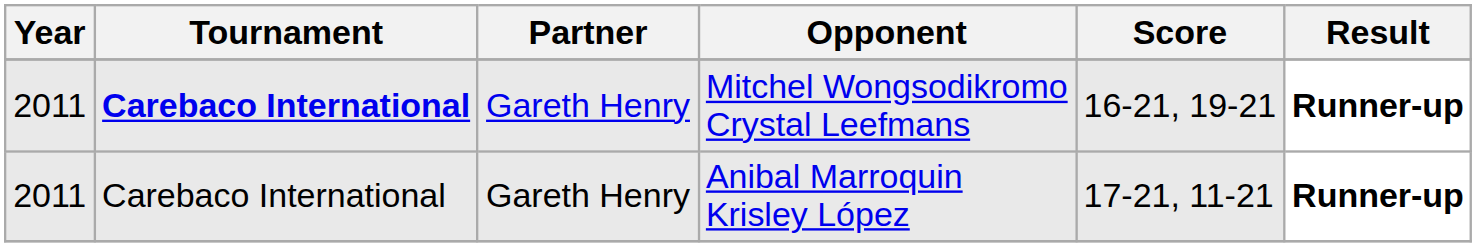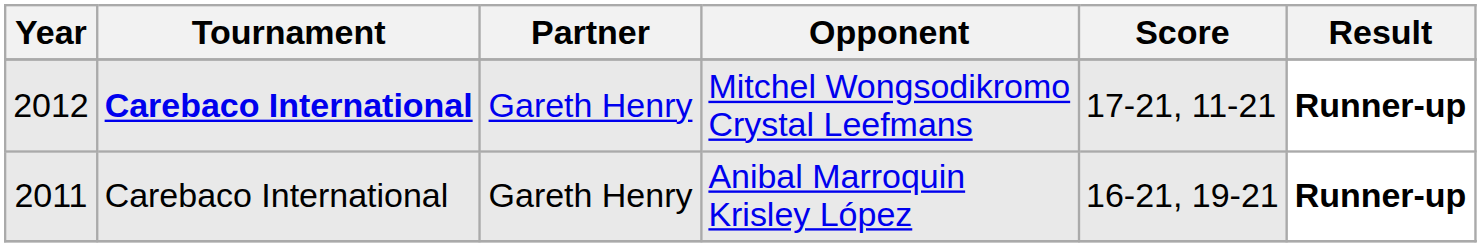Mitchel Wongsodikromo Crystal Leefmans | Year: 2011 -> 2012
Mitchel Wongsodikromo Crystal Leefmans | Score: 16-21, 19-21 -> 17-21, 11-21
Anibal Marroquin Krisley López | Score: 17-21, 11-21 -> 16-21, 19-21
